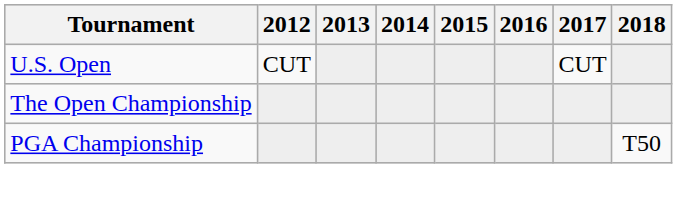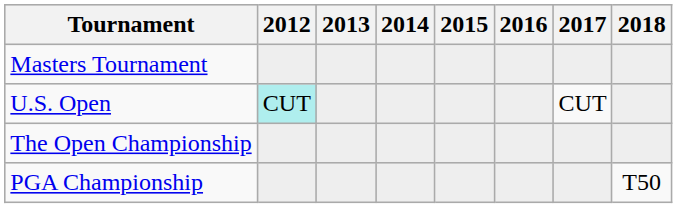+ row: Masters Tournament
U.S. Open | 2012: no background -> paleturquoise background
